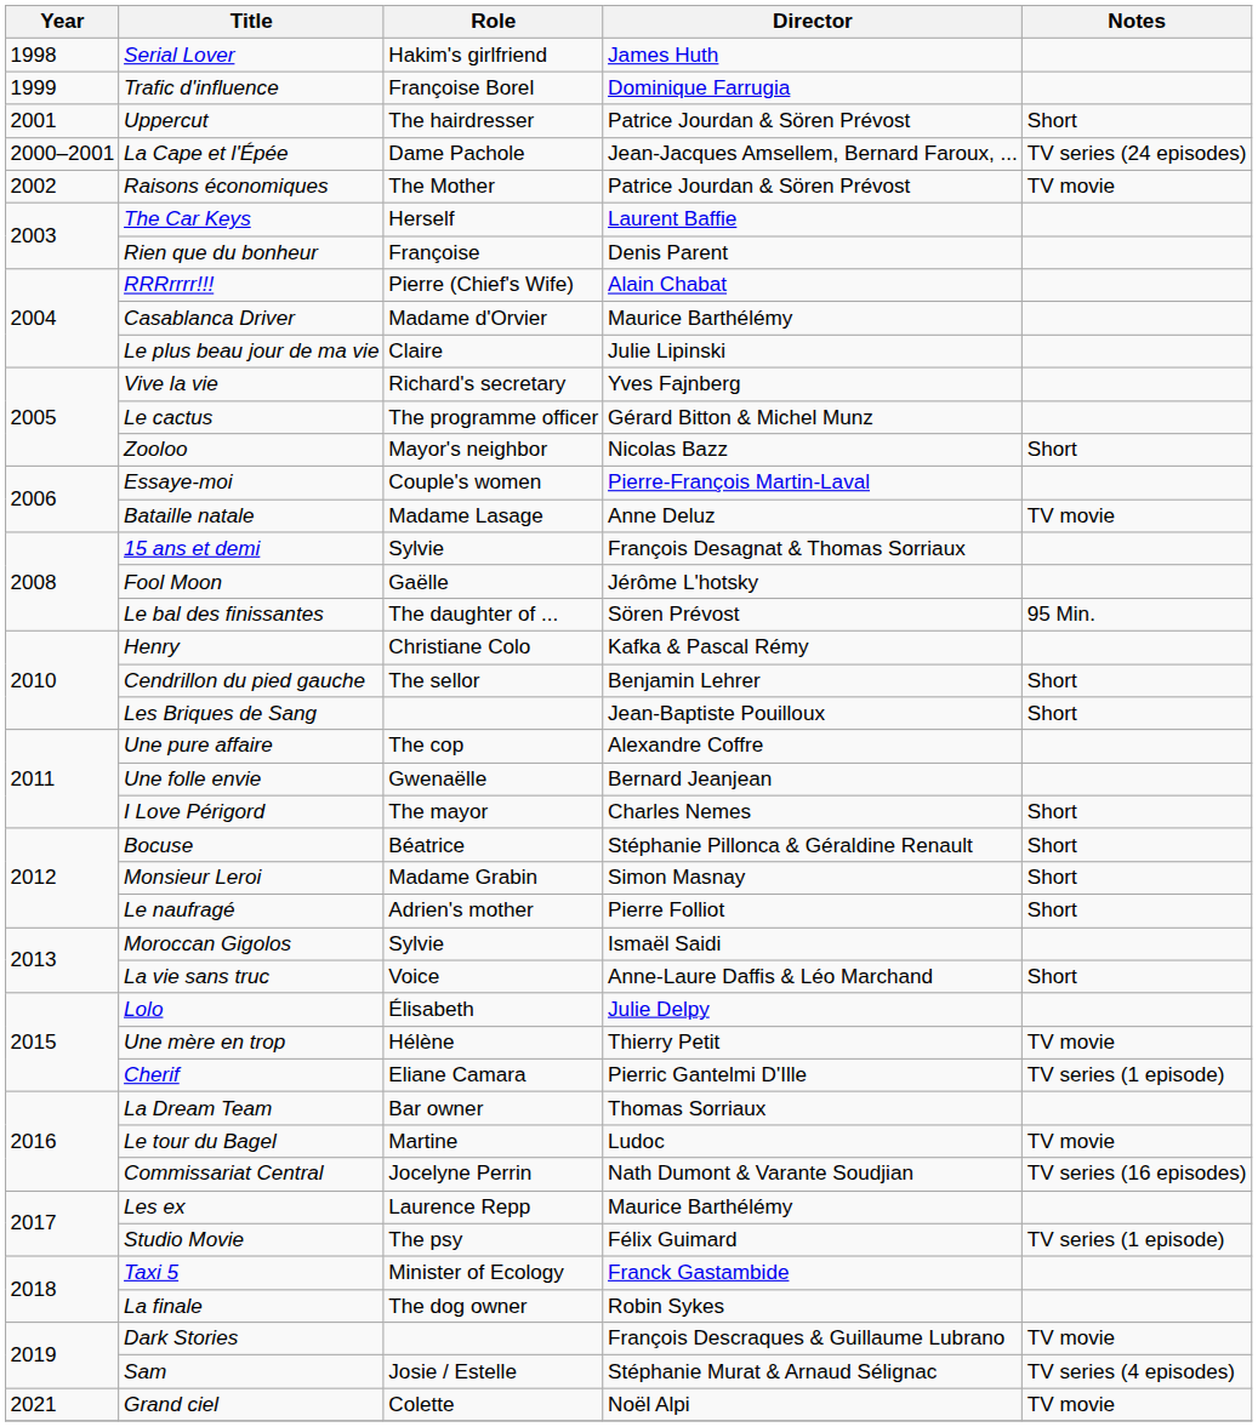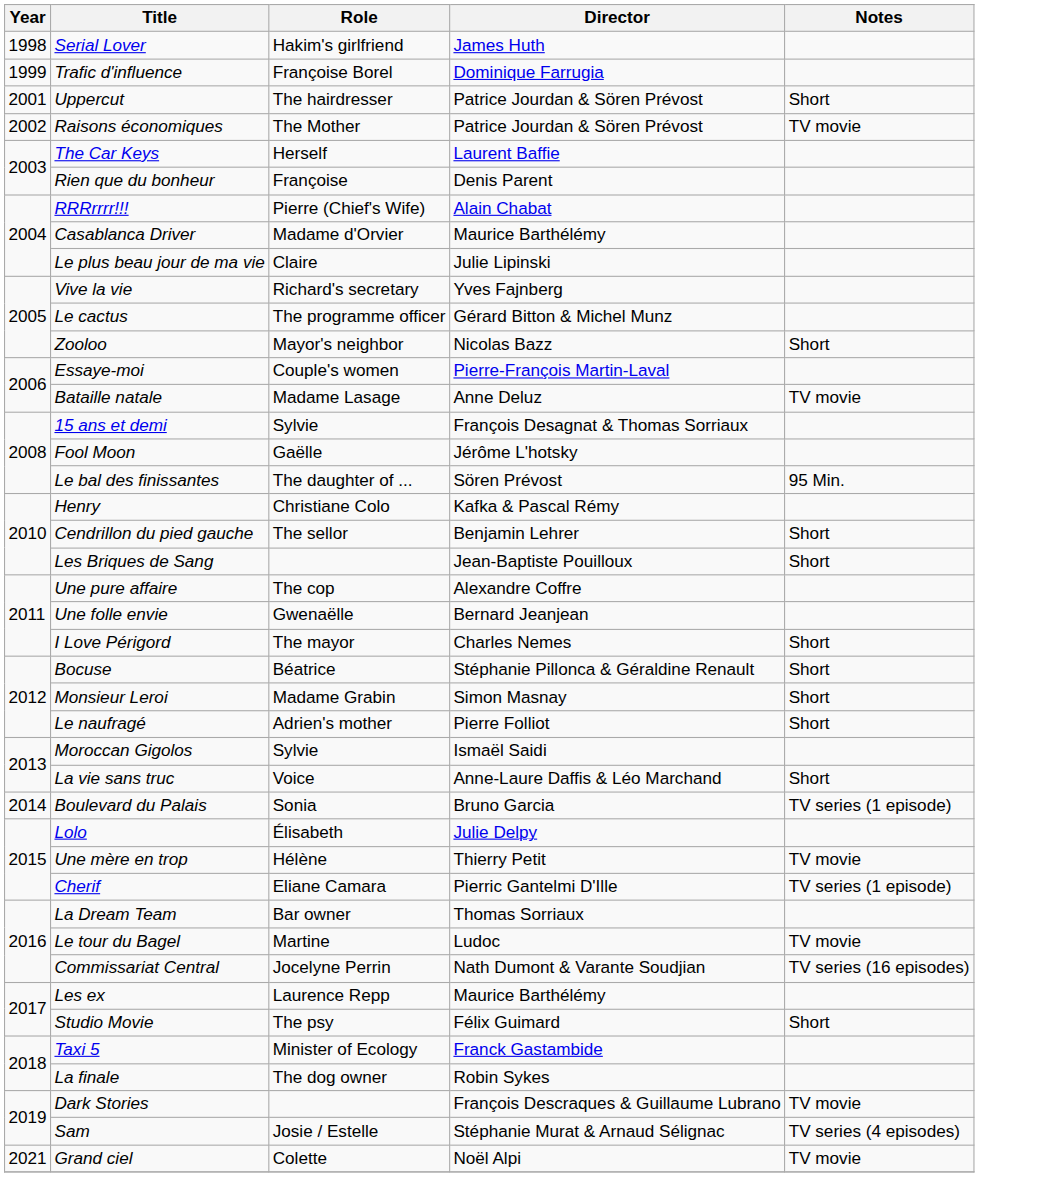- row: 2000–2001 | La Cape et l'Épée | Dame Pachole | Jean-Jacques Amsellem, Bernard Faroux, ... | TV series (24 episodes)
+ row: 2014 | Boulevard du Palais | Sonia | Bruno Garcia | TV series (1 episode)
Studio Movie | Notes: TV series (1 episode) -> Short
